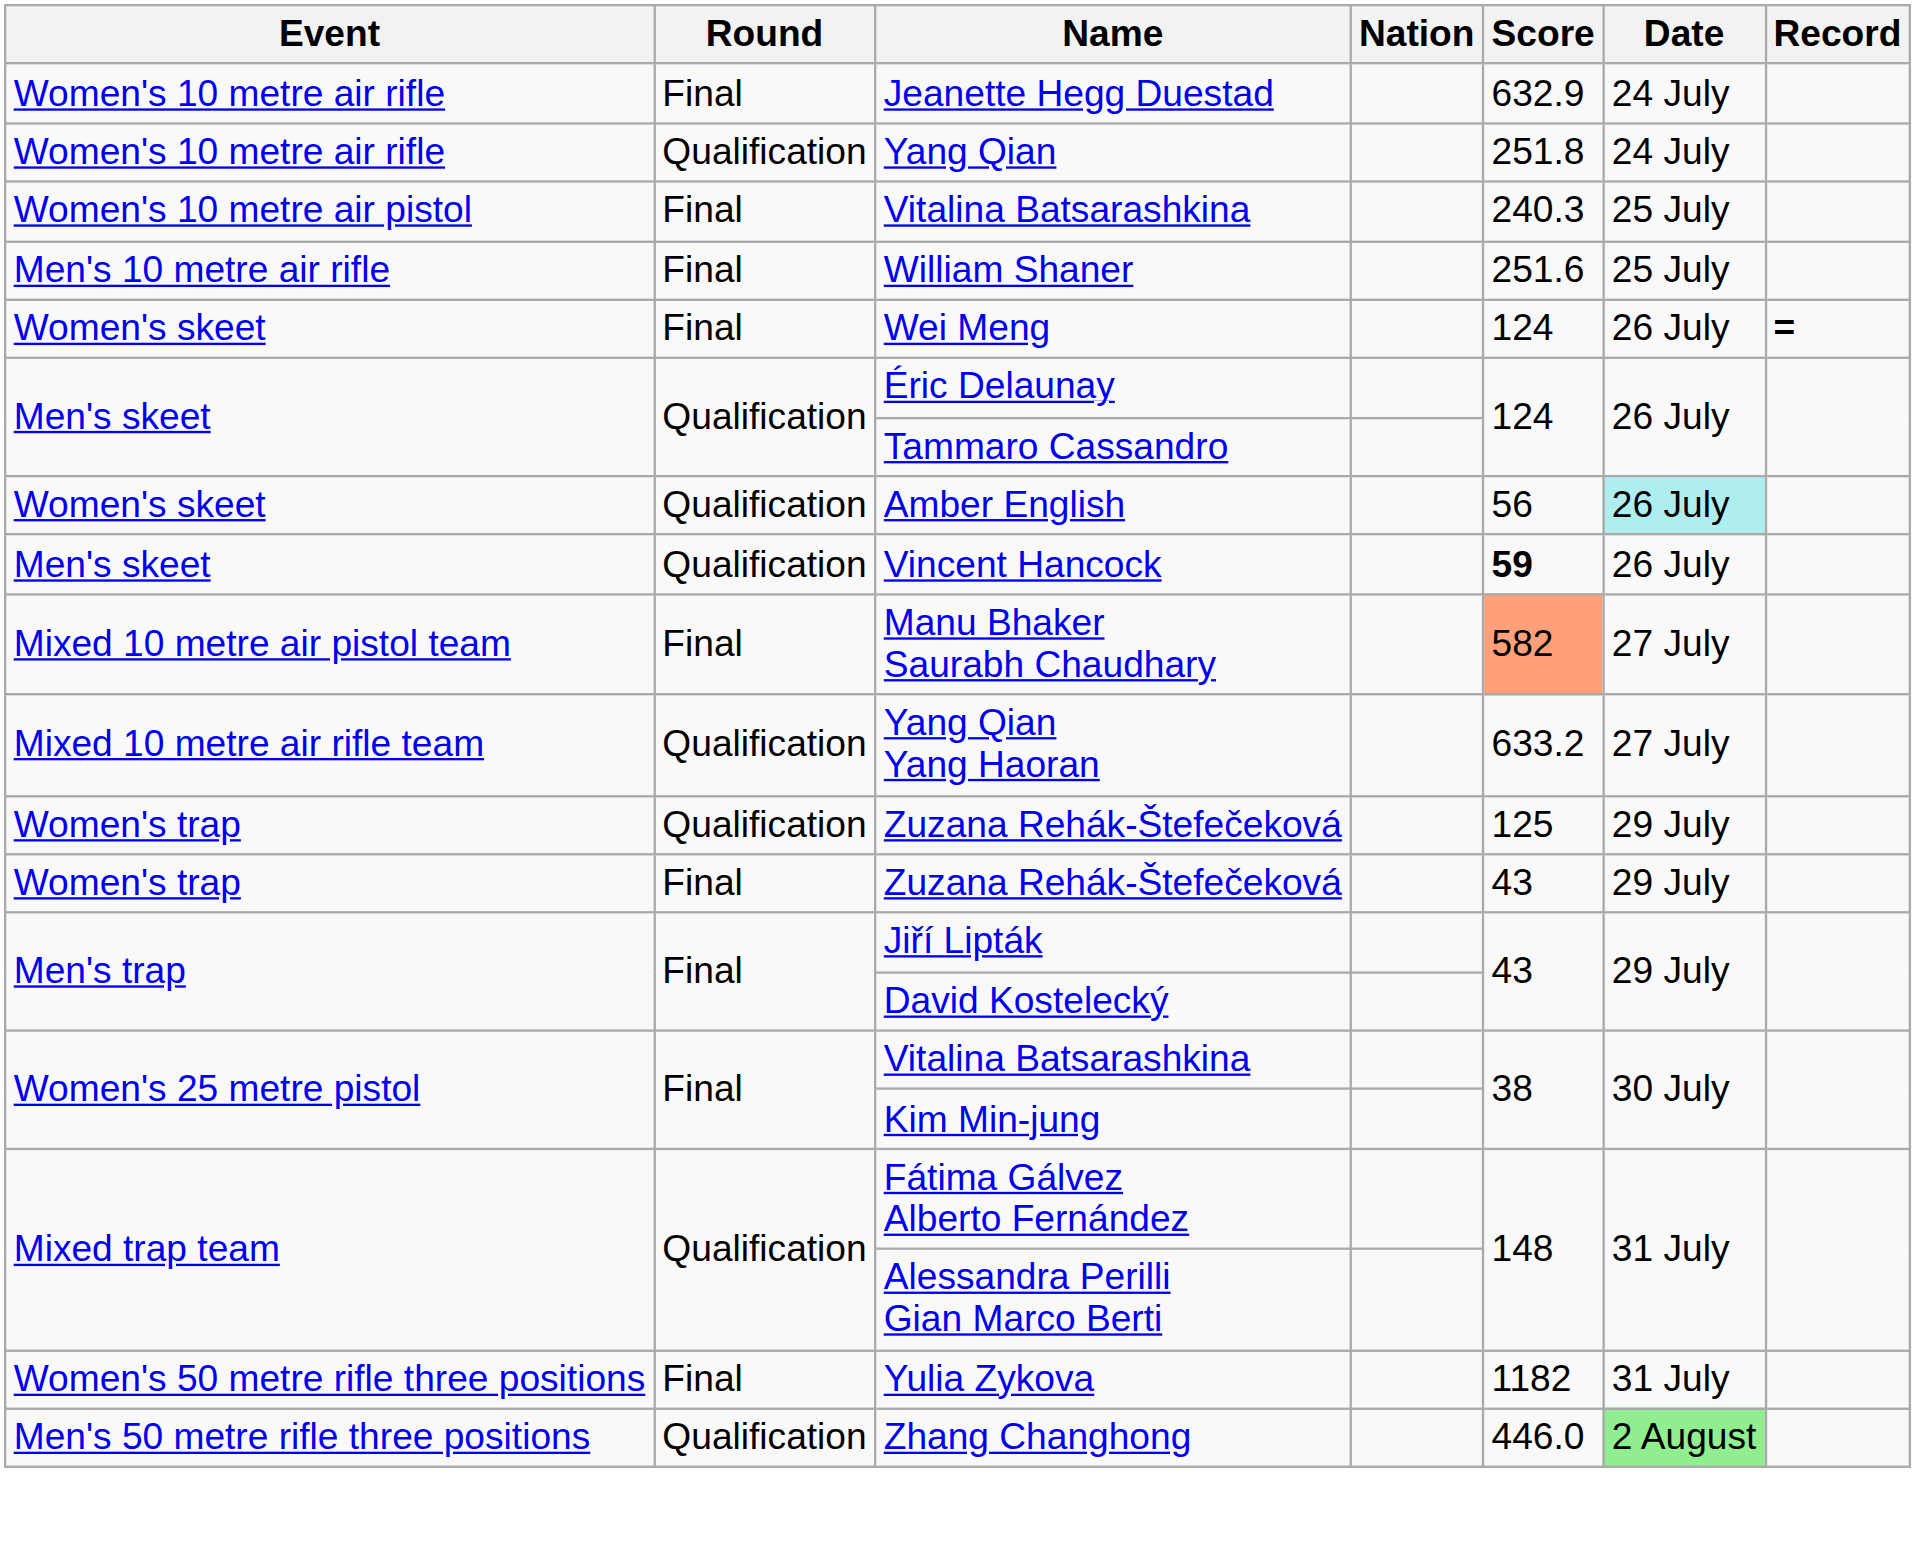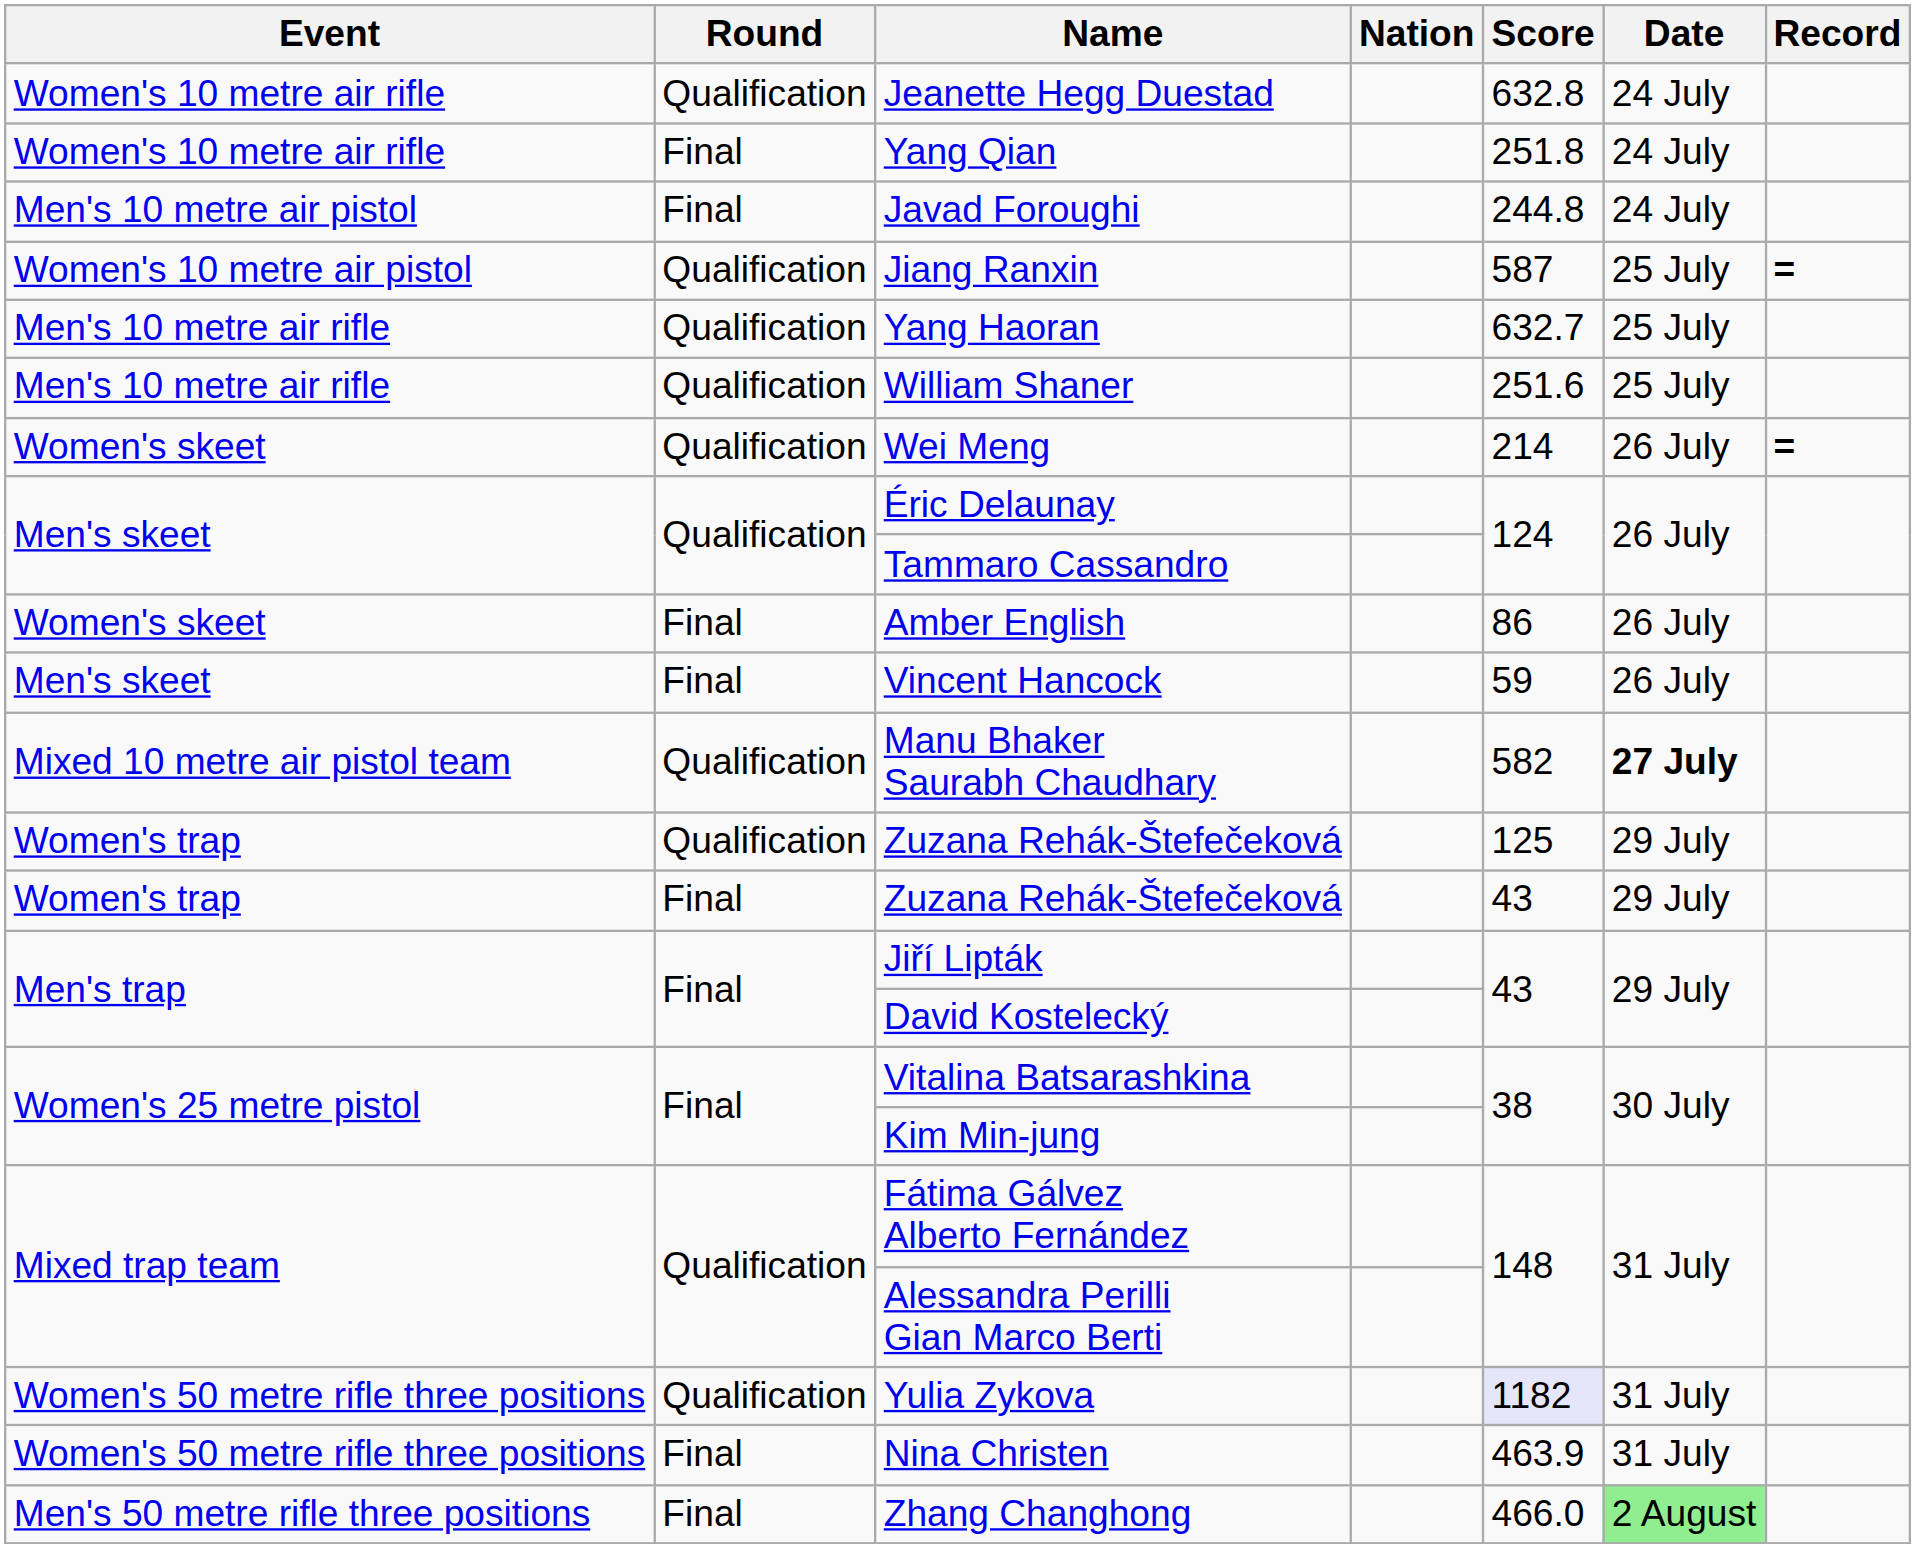Jeanette Hegg Duestad | Round: Final -> Qualification
Jeanette Hegg Duestad | Score: 632.9 -> 632.8
Yang Qian | Round: Qualification -> Final
+ row: Men's 10 metre air pistol | Final | Javad Foroughi | 244.8 | 24 July
+ row: Women's 10 metre air pistol | Qualification | Jiang Ranxin | 587 | 25 July | =
- row: Women's 10 metre air pistol | Final | Vitalina Batsarashkina | 240.3 | 25 July
+ row: Men's 10 metre air rifle | Qualification | Yang Haoran | 632.7 | 25 July
William Shaner | Round: Final -> Qualification
Wei Meng | Round: Final -> Qualification
Wei Meng | Score: 124 -> 214
Amber English | Round: Qualification -> Final
Amber English | Score: 56 -> 86
Amber English | Date: paleturquoise background -> no background
Vincent Hancock | Round: Qualification -> Final
Vincent Hancock | Score: bold -> normal
Manu Bhaker Saurabh Chaudhary | Round: Final -> Qualification
Manu Bhaker Saurabh Chaudhary | Score: lightsalmon background -> no background
Manu Bhaker Saurabh Chaudhary | Date: normal -> bold
- row: Mixed 10 metre air rifle team | Qualification | Yang Qian Yang Haoran | 633.2 | 27 July
Yulia Zykova | Round: Final -> Qualification
Yulia Zykova | Score: no background -> lavender background
+ row: Women's 50 metre rifle three positions | Final | Nina Christen | 463.9 | 31 July
Zhang Changhong | Round: Qualification -> Final
Zhang Changhong | Score: 446.0 -> 466.0
